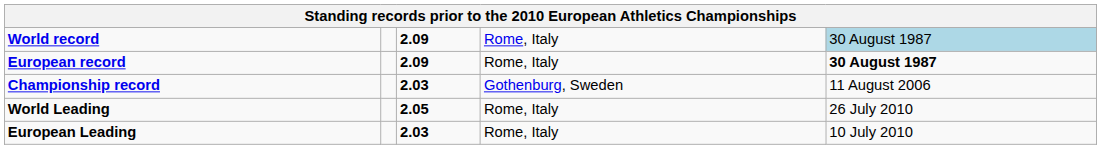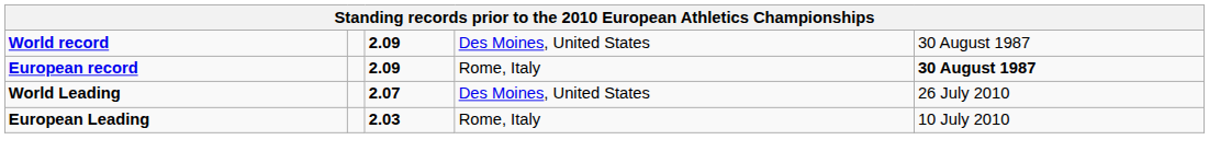World record | column 4: Rome, Italy -> Des Moines, United States
World record | column 5: lightblue background -> no background
- row: Championship record | 2.03 | Gothenburg, Sweden | 11 August 2006
World Leading | column 3: 2.05 -> 2.07
World Leading | column 4: Rome, Italy -> Des Moines, United States
